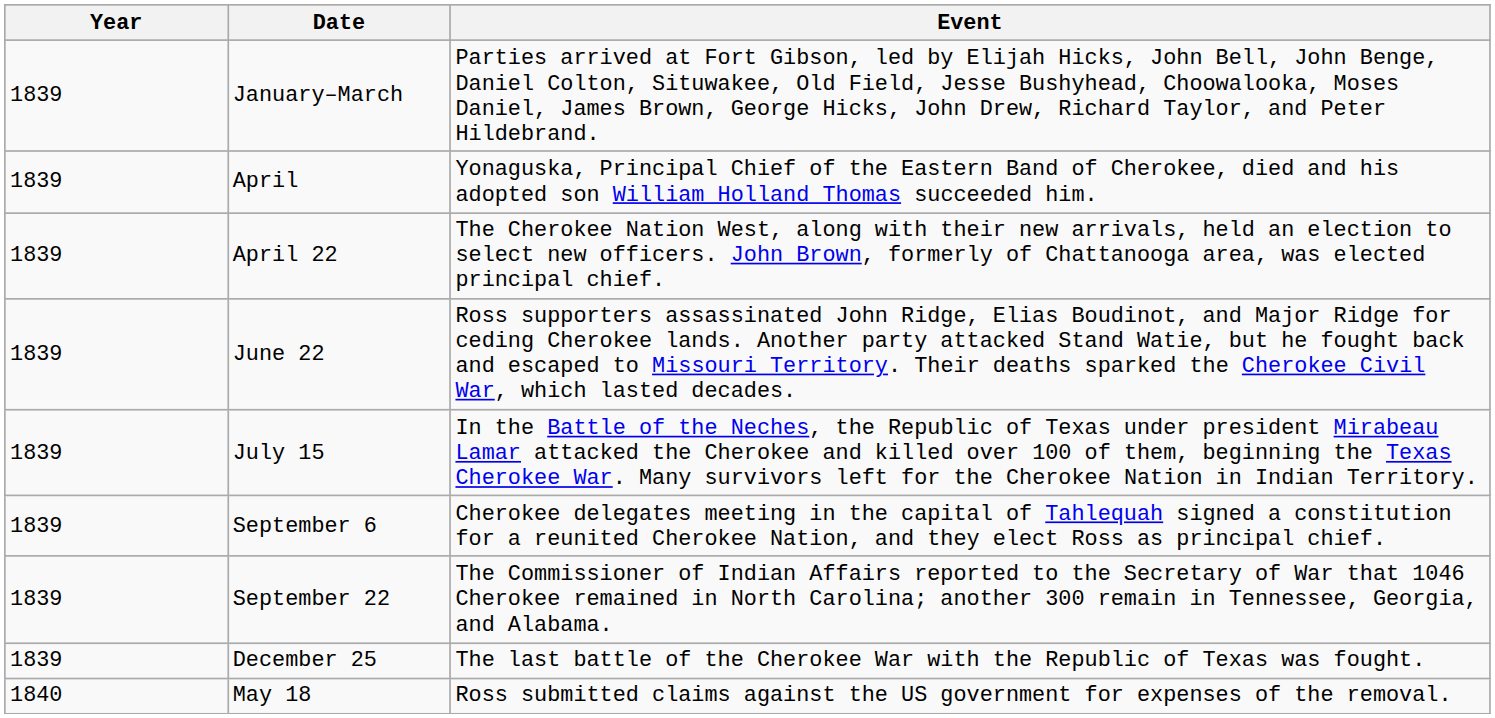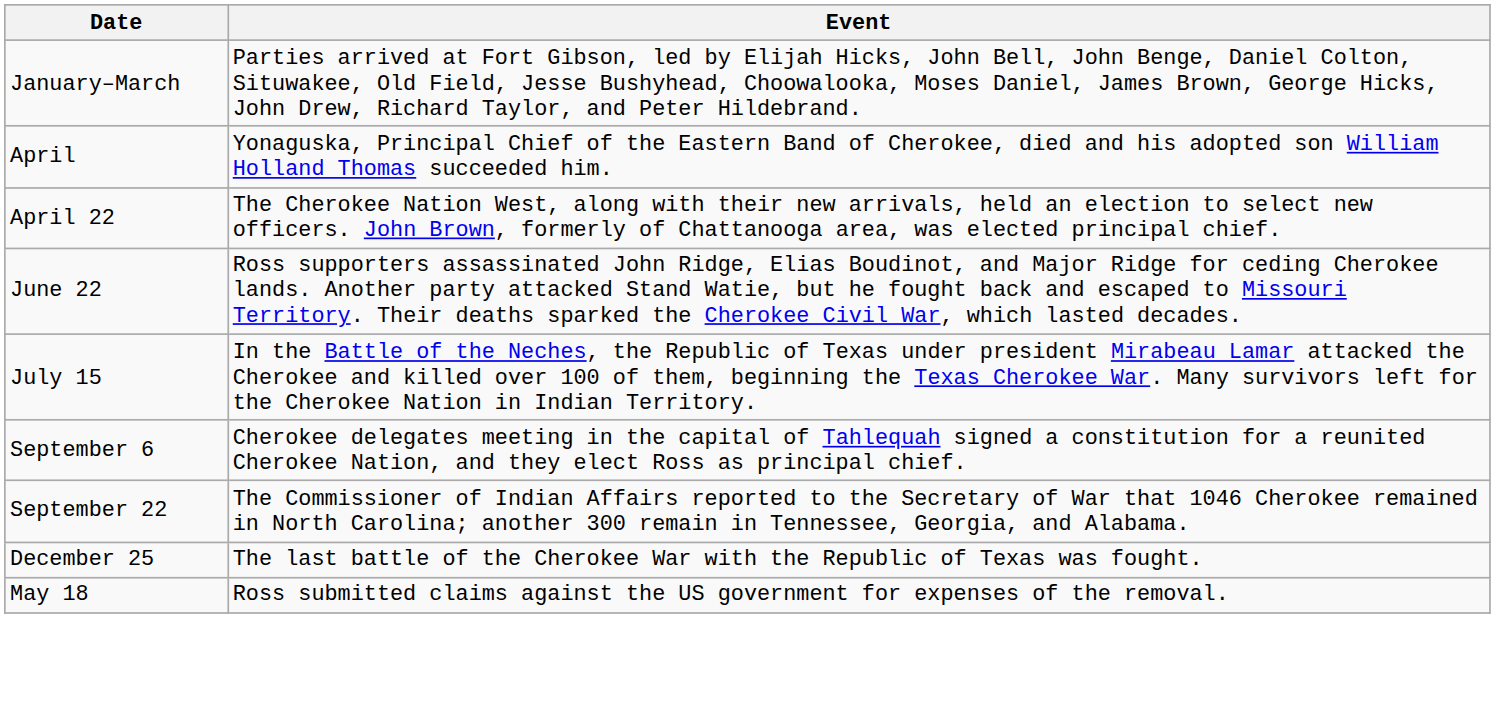- column: Year | 1839 | 1839 | 1839 | 1839 | 1839 | 1839 | 1839 | 1839 | 1840
